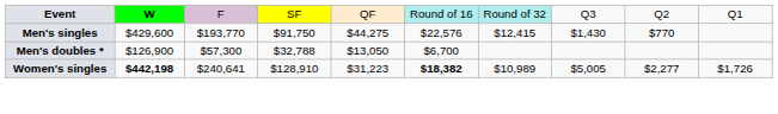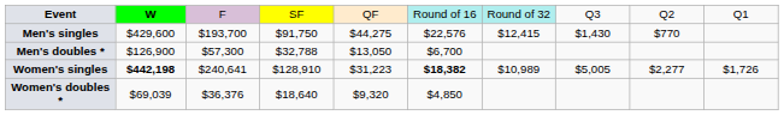Men's singles | column 3: $193,770 -> $193,700
+ row: Women's doubles * | $69,039 | $36,376 | $18,640 | $9,320 | $4,850
